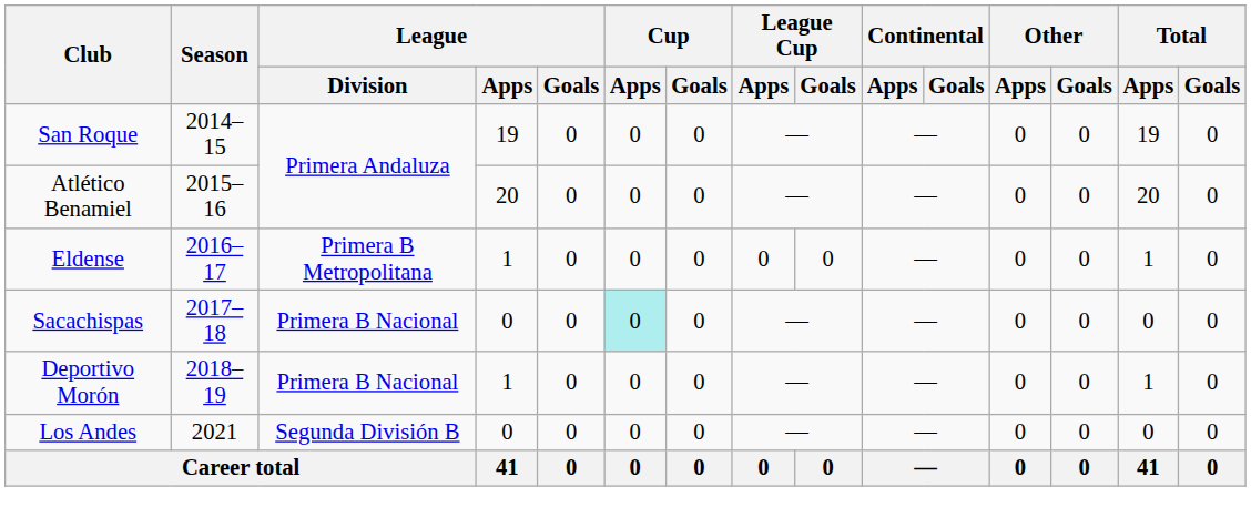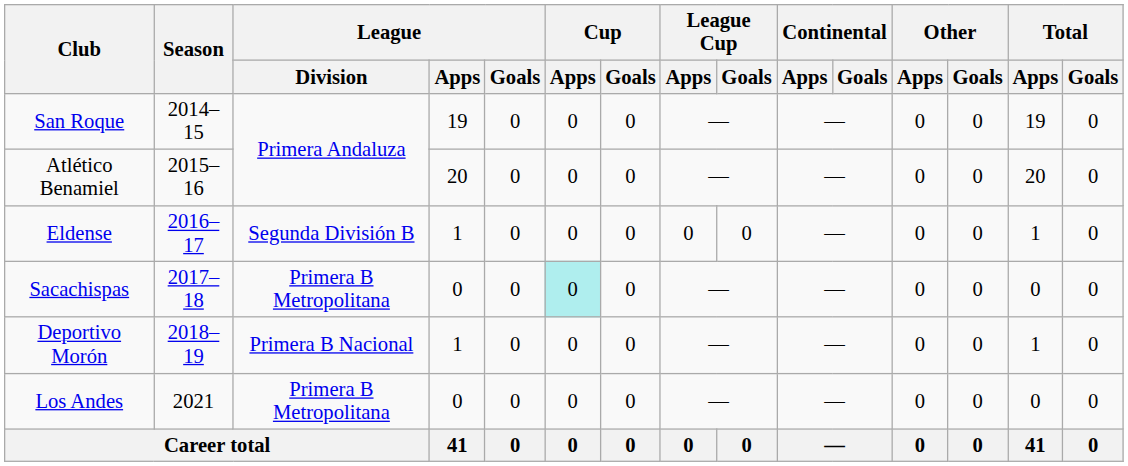Eldense | League / Division: Primera B Metropolitana -> Segunda División B
Sacachispas | League / Division: Primera B Nacional -> Primera B Metropolitana
Los Andes | League / Division: Segunda División B -> Primera B Metropolitana
